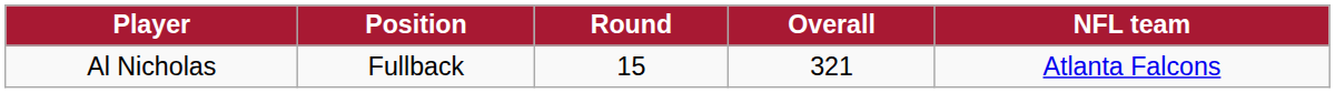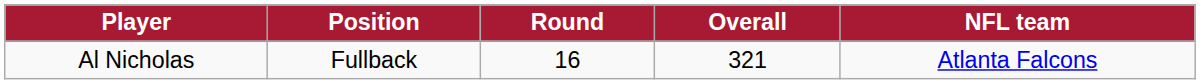Al Nicholas | Round: 15 -> 16
